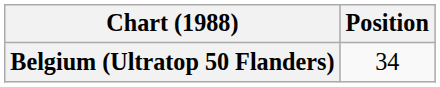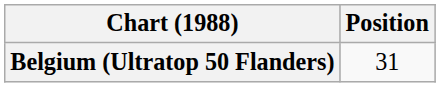Belgium (Ultratop 50 Flanders) | Position: 34 -> 31
